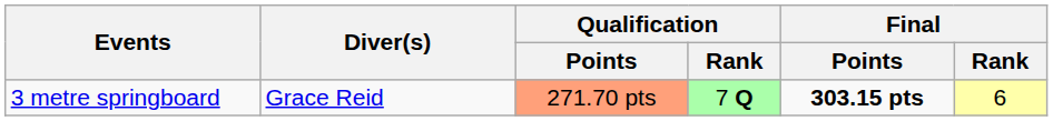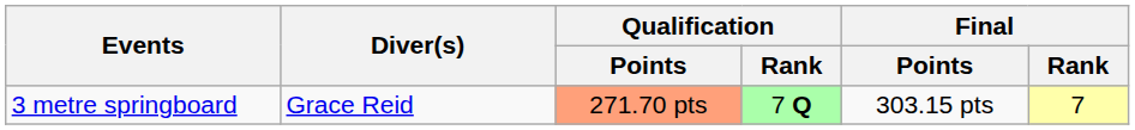3 metre springboard | Final / Points: bold -> normal
3 metre springboard | Final / Rank: 6 -> 7
